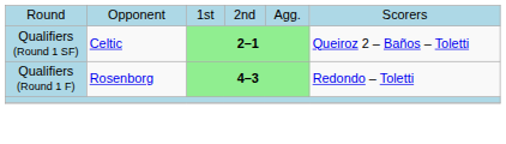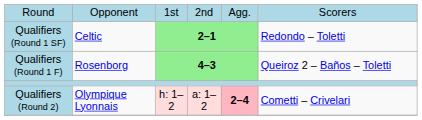Qualifiers (Round 1 SF) | column 6: Queiroz 2 – Baños – Toletti -> Redondo – Toletti
Qualifiers (Round 1 F) | column 6: Redondo – Toletti -> Queiroz 2 – Baños – Toletti
+ row: Qualifiers (Round 2) | Olympique Lyonnais | h: 1–2 | a: 1–2 | 2–4 | Cometti – Crivelari
